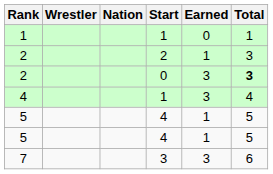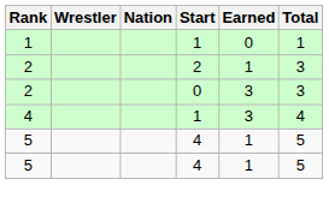2 / 0 | Total: bold -> normal
- row: 7 | 3 | 3 | 6
